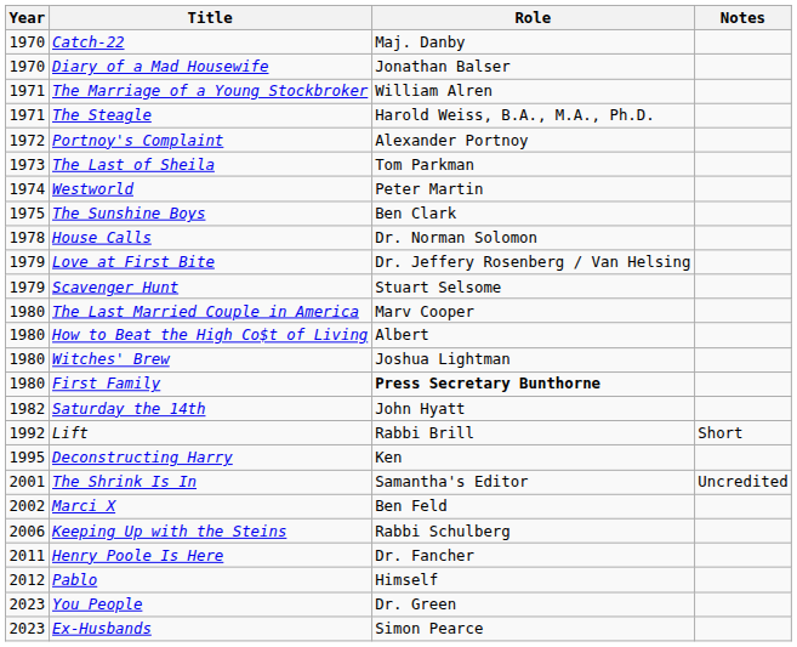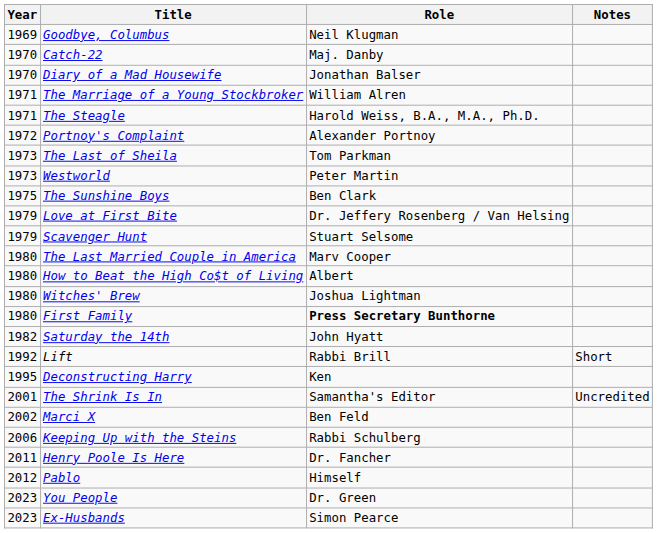+ row: 1969 | Goodbye, Columbus | Neil Klugman
Westworld | Year: 1974 -> 1973
- row: 1978 | House Calls | Dr. Norman Solomon
